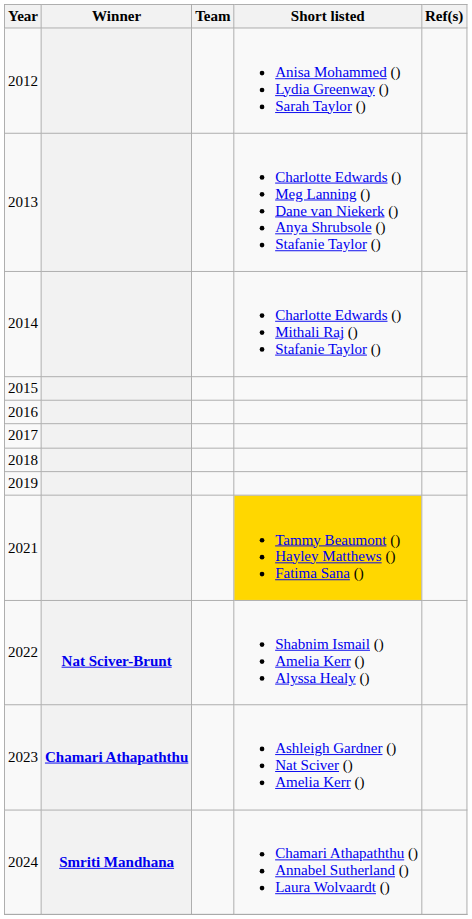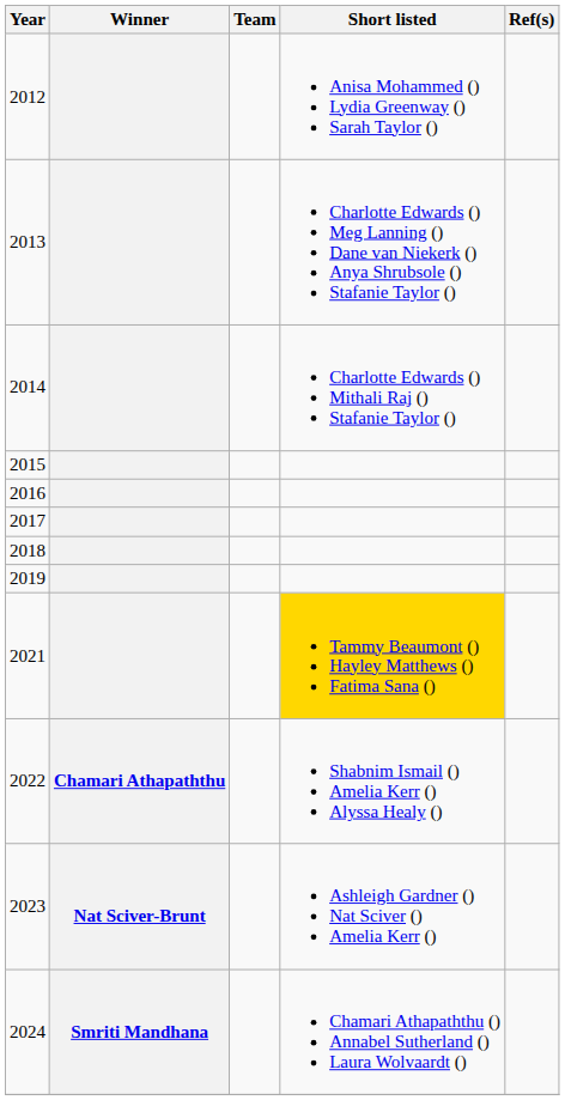2022 | Winner: Nat Sciver-Brunt -> Chamari Athapaththu
2023 | Winner: Chamari Athapaththu -> Nat Sciver-Brunt
